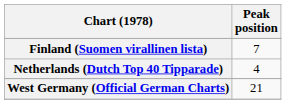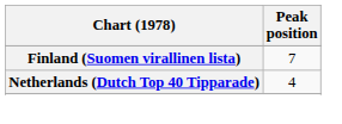- row: West Germany (Official German Charts) | 21
